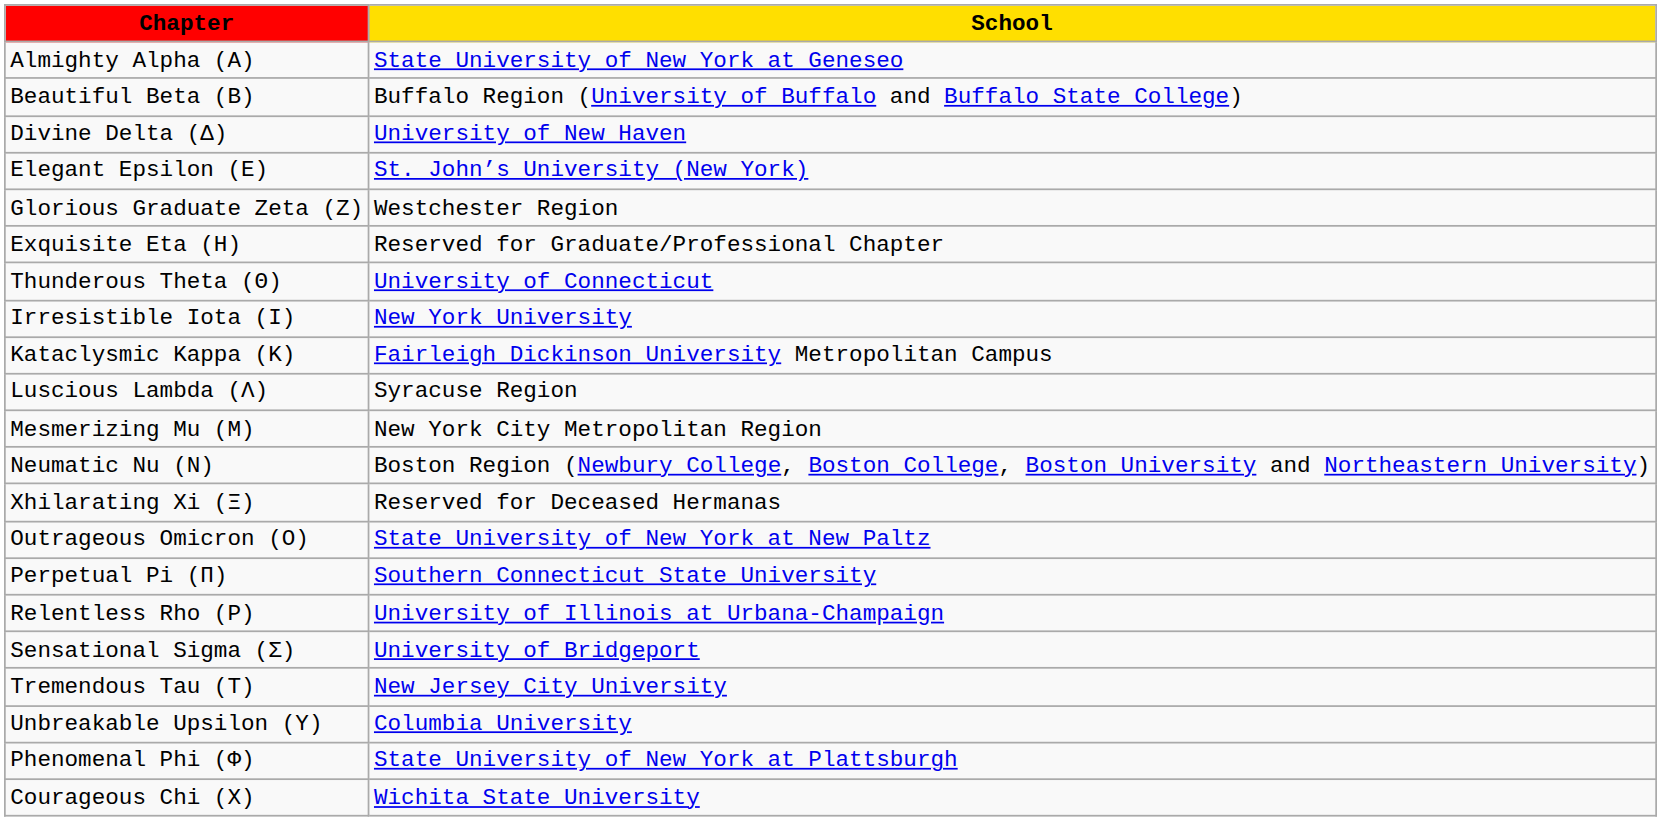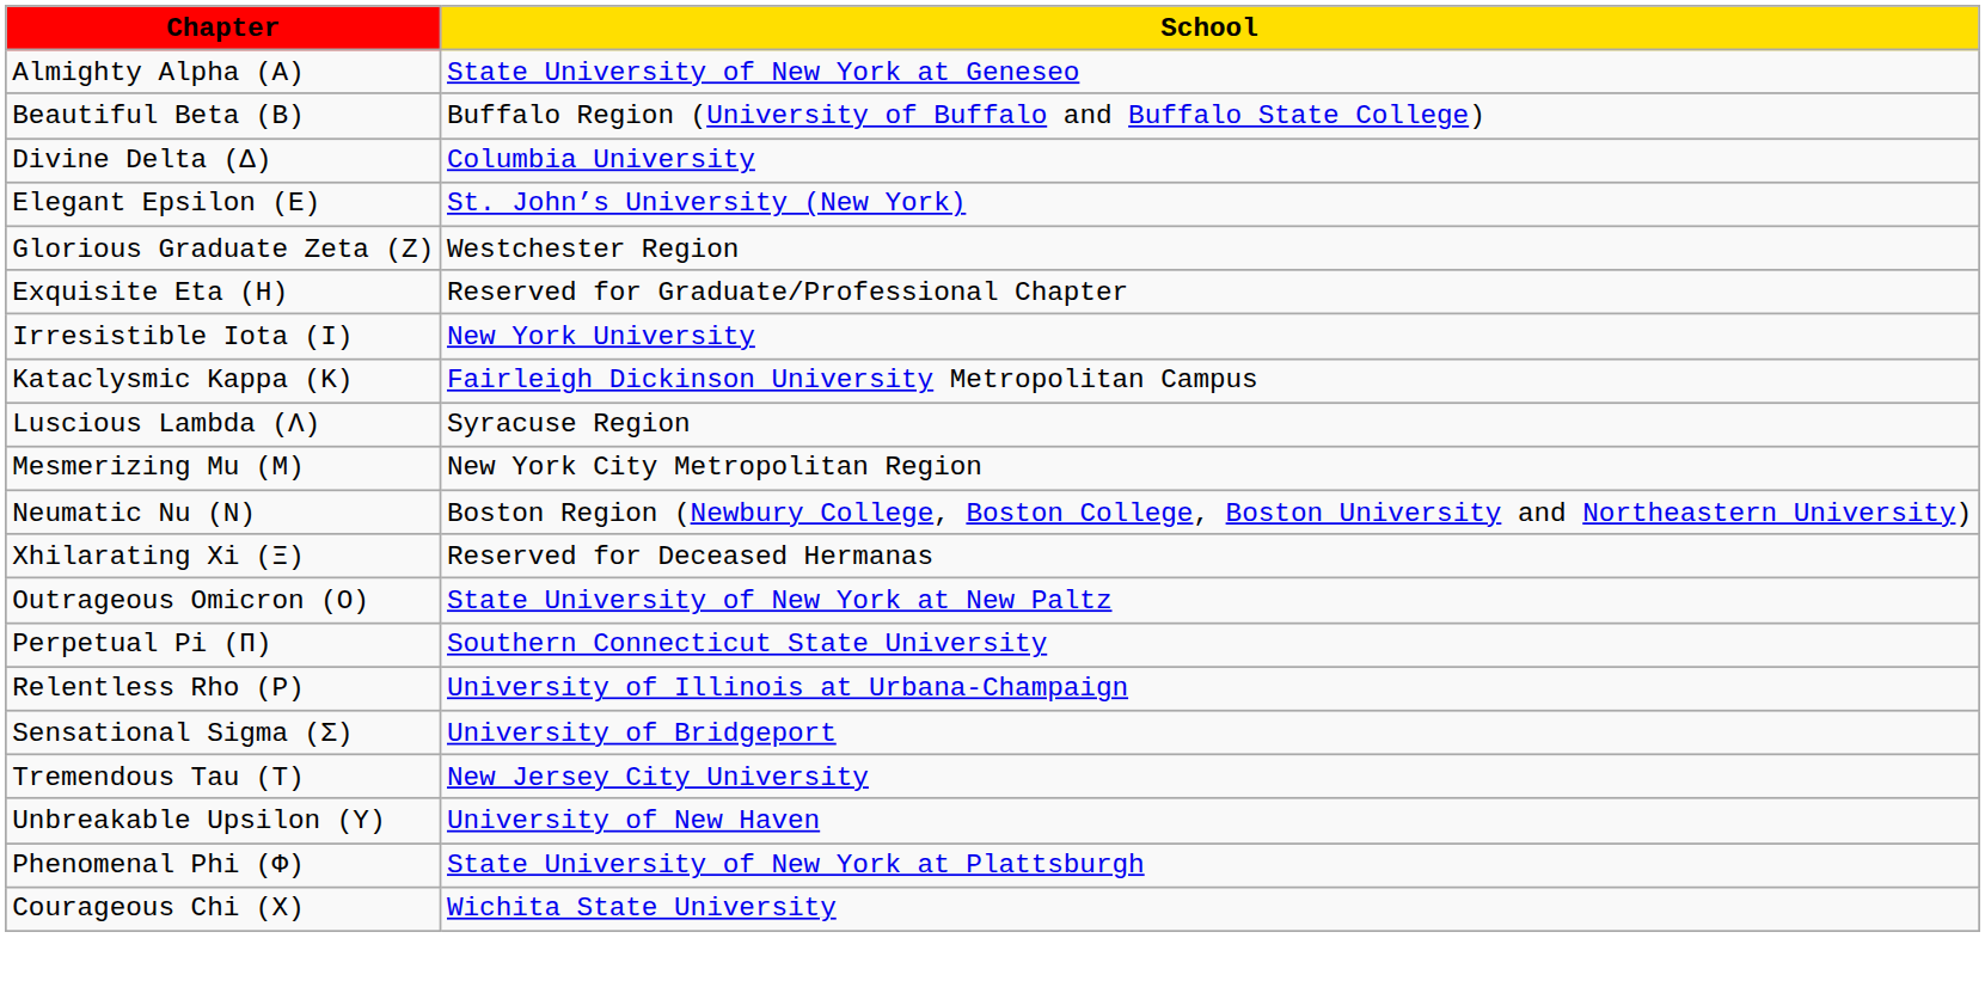Divine Delta (Δ) | School: University of New Haven -> Columbia University
- row: Thunderous Theta (Θ) | University of Connecticut
Unbreakable Upsilon (Υ) | School: Columbia University -> University of New Haven
